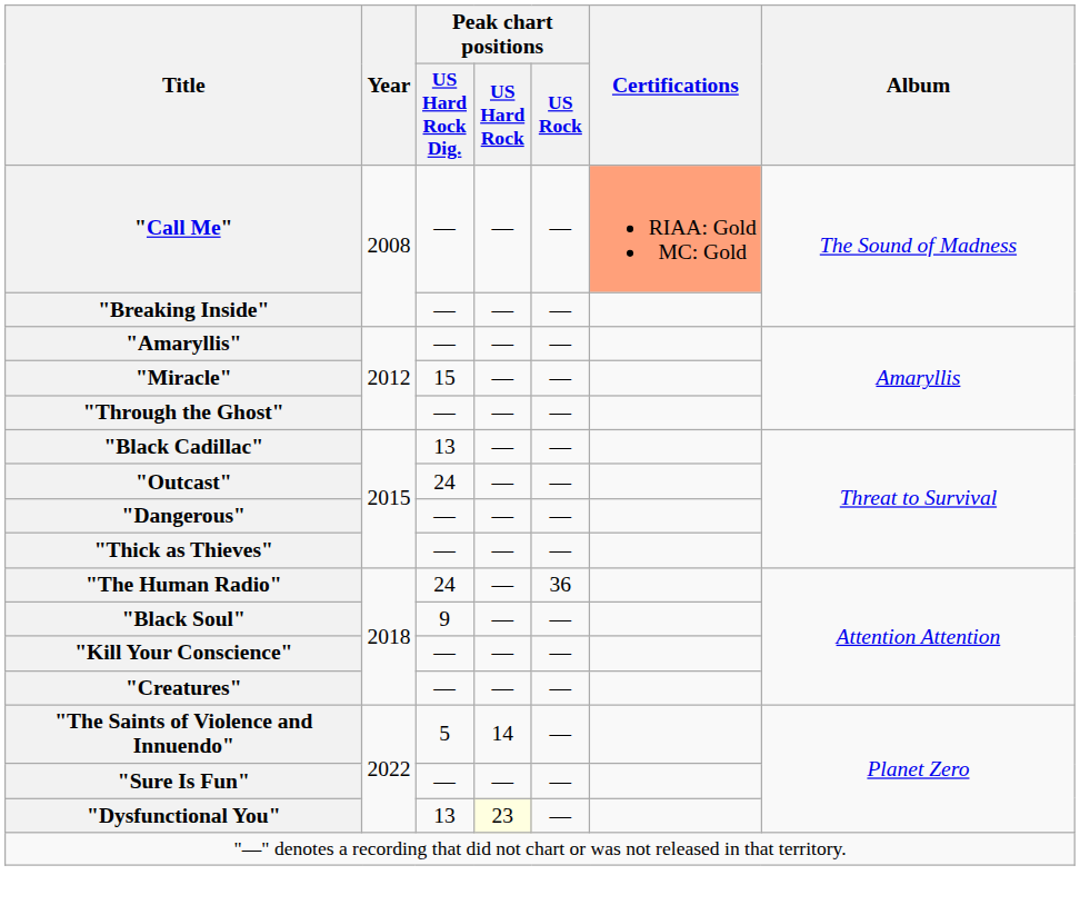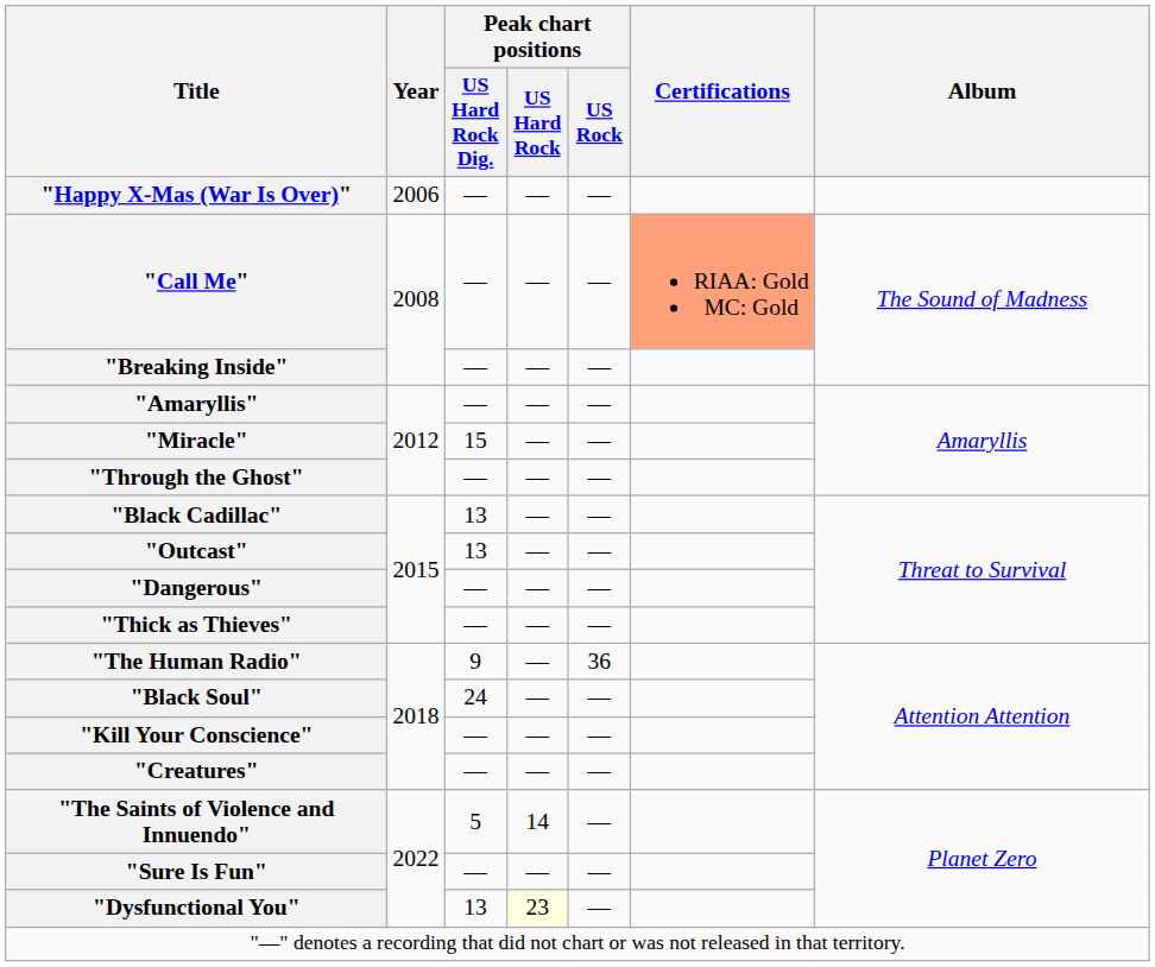+ row: "Happy X-Mas (War Is Over)" | 2006 | — | — | —
"Outcast" | Peak chart positions / US Hard Rock Dig.: 24 -> 13
"The Human Radio" | Peak chart positions / US Hard Rock Dig.: 24 -> 9
"Black Soul" | Peak chart positions / US Hard Rock Dig.: 9 -> 24
